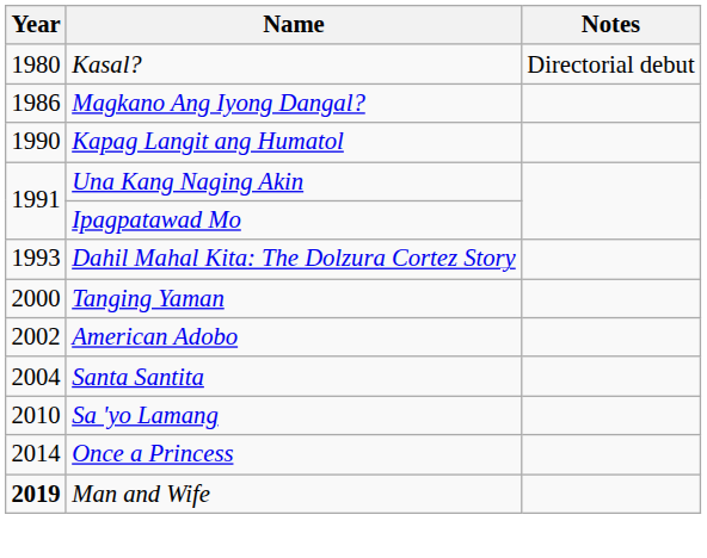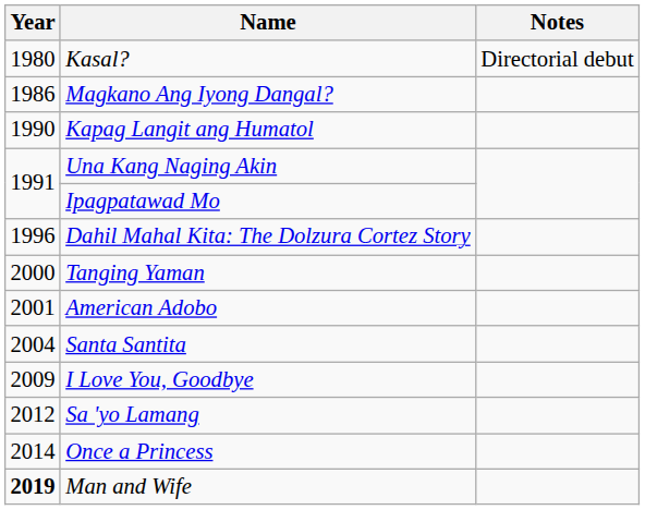Dahil Mahal Kita: The Dolzura Cortez Story | Year: 1993 -> 1996
American Adobo | Year: 2002 -> 2001
+ row: 2009 | I Love You, Goodbye
Sa 'yo Lamang | Year: 2010 -> 2012
